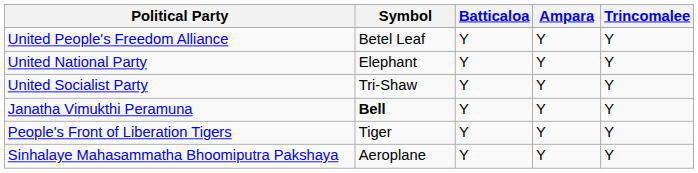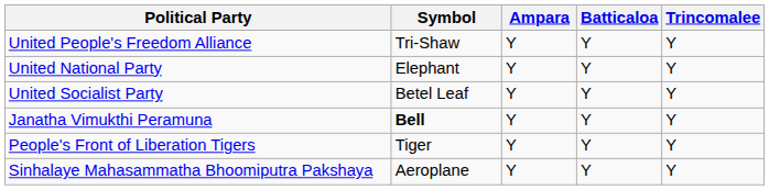columns swapped: Batticaloa <-> Ampara
United People's Freedom Alliance | Symbol: Betel Leaf -> Tri-Shaw
United Socialist Party | Symbol: Tri-Shaw -> Betel Leaf
